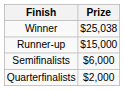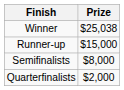Semifinalists | Prize: $6,000 -> $8,000
